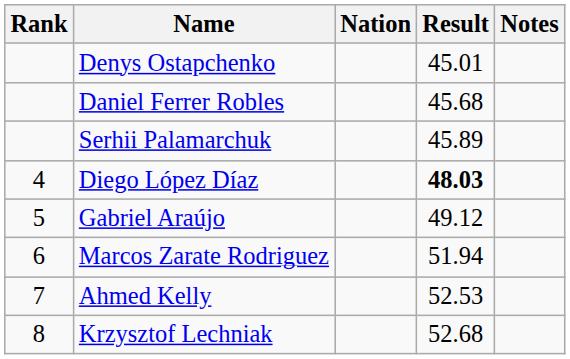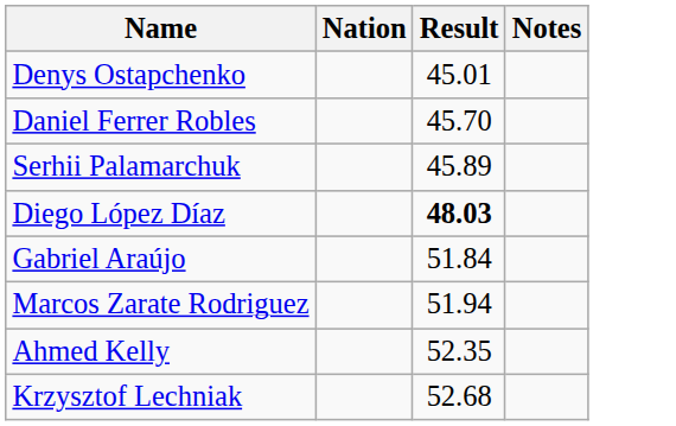- column: Rank | 4 | 5 | 6 | 7 | 8
Daniel Ferrer Robles | Result: 45.68 -> 45.70
Gabriel Araújo | Result: 49.12 -> 51.84
Ahmed Kelly | Result: 52.53 -> 52.35
